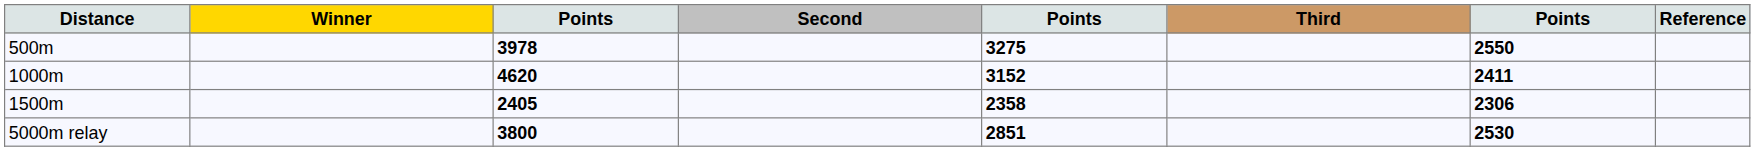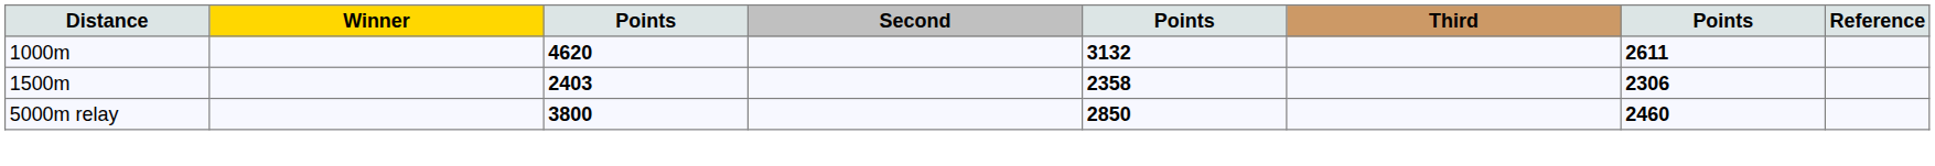- row: 500m | 3978 | 3275 | 2550
1000m | column 5: 3152 -> 3132
1000m | column 7: 2411 -> 2611
1500m | column 3: 2405 -> 2403
5000m relay | column 5: 2851 -> 2850
5000m relay | column 7: 2530 -> 2460
